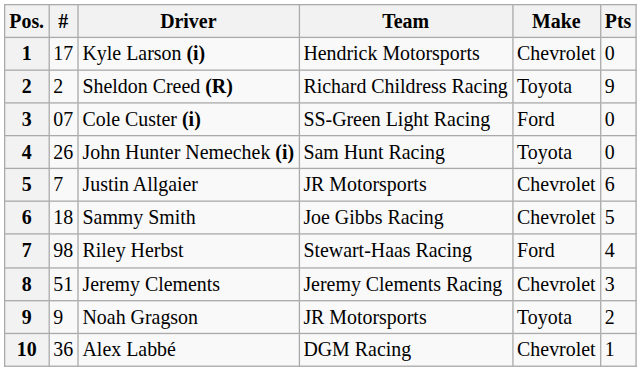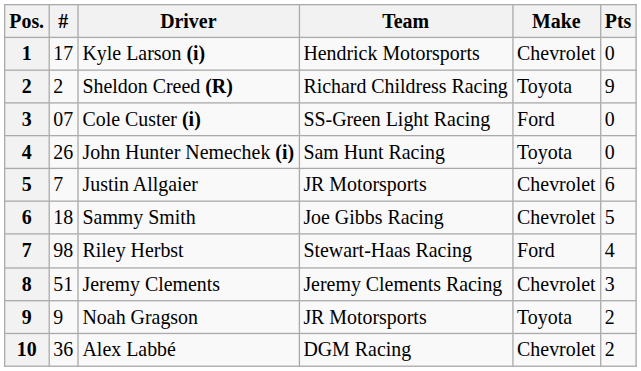Alex Labbé | Pts: 1 -> 2
